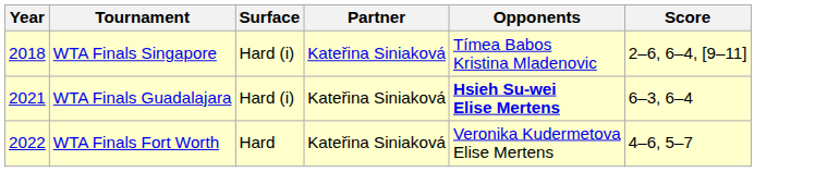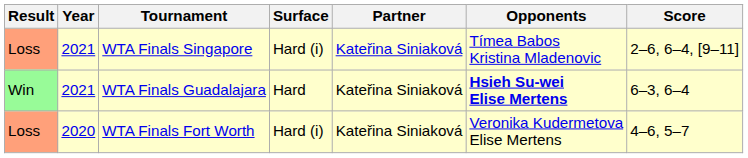+ column: Result | Loss | Win | Loss
WTA Finals Singapore | Year: 2018 -> 2021
WTA Finals Guadalajara | Surface: Hard (i) -> Hard
WTA Finals Fort Worth | Year: 2022 -> 2020
WTA Finals Fort Worth | Surface: Hard -> Hard (i)
